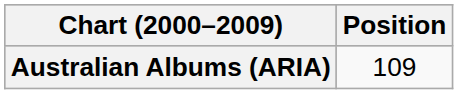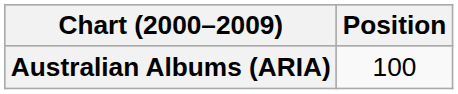Australian Albums (ARIA) | Position: 109 -> 100
